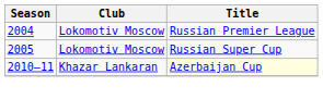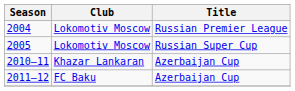2010–11 | Title: lightyellow background -> no background
+ row: 2011–12 | FC Baku | Azerbaijan Cup
